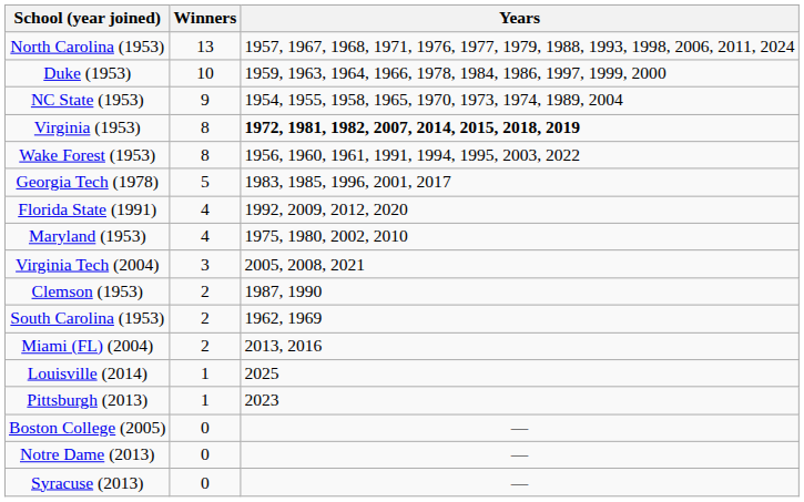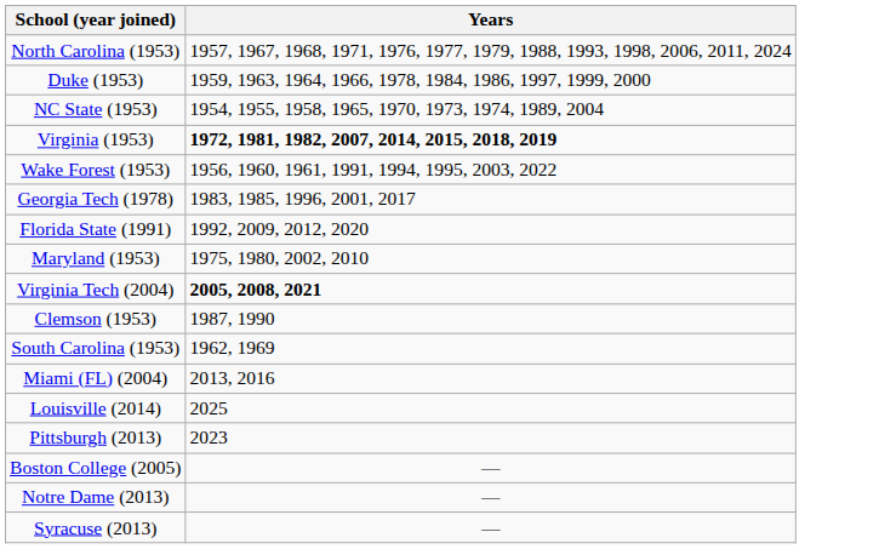- column: Winners | 13 | 10 | 9 | 8 | 8 | 5 | 4 | 4 | 3 | 2 | 2 | 2 | 1 | 1 | 0 | 0 | 0
Virginia Tech (2004) | Years: normal -> bold
